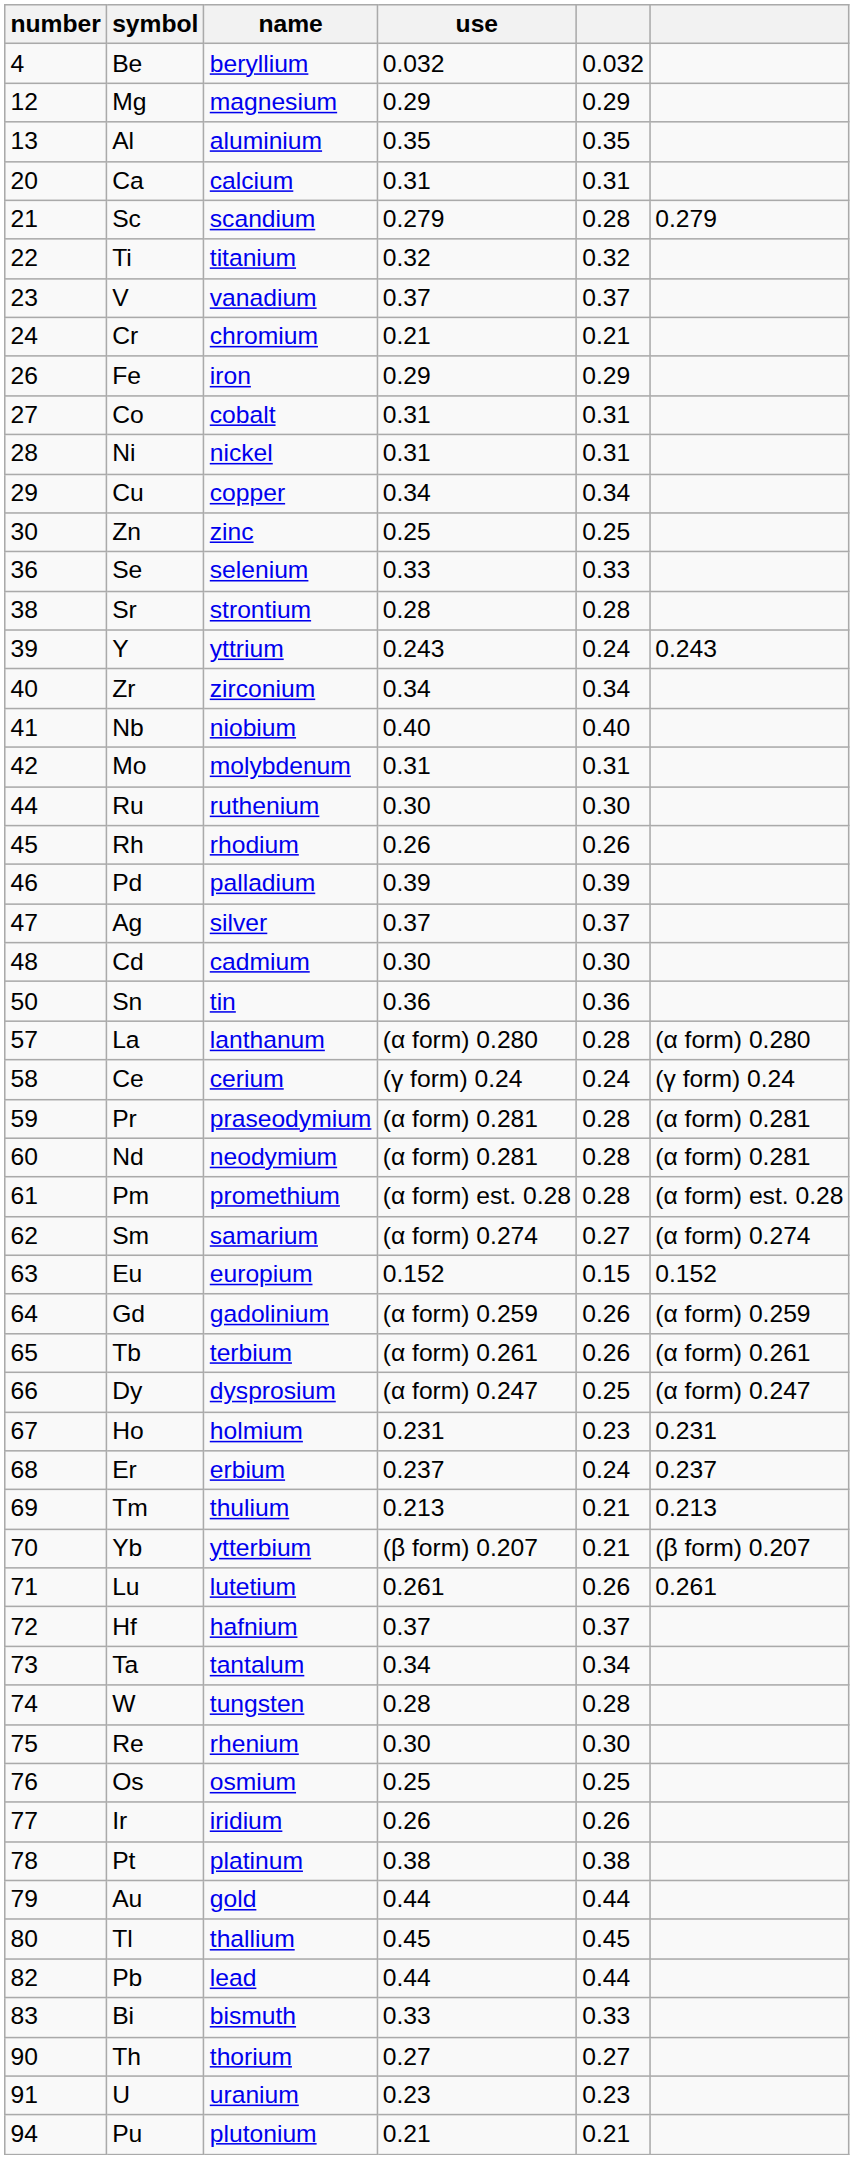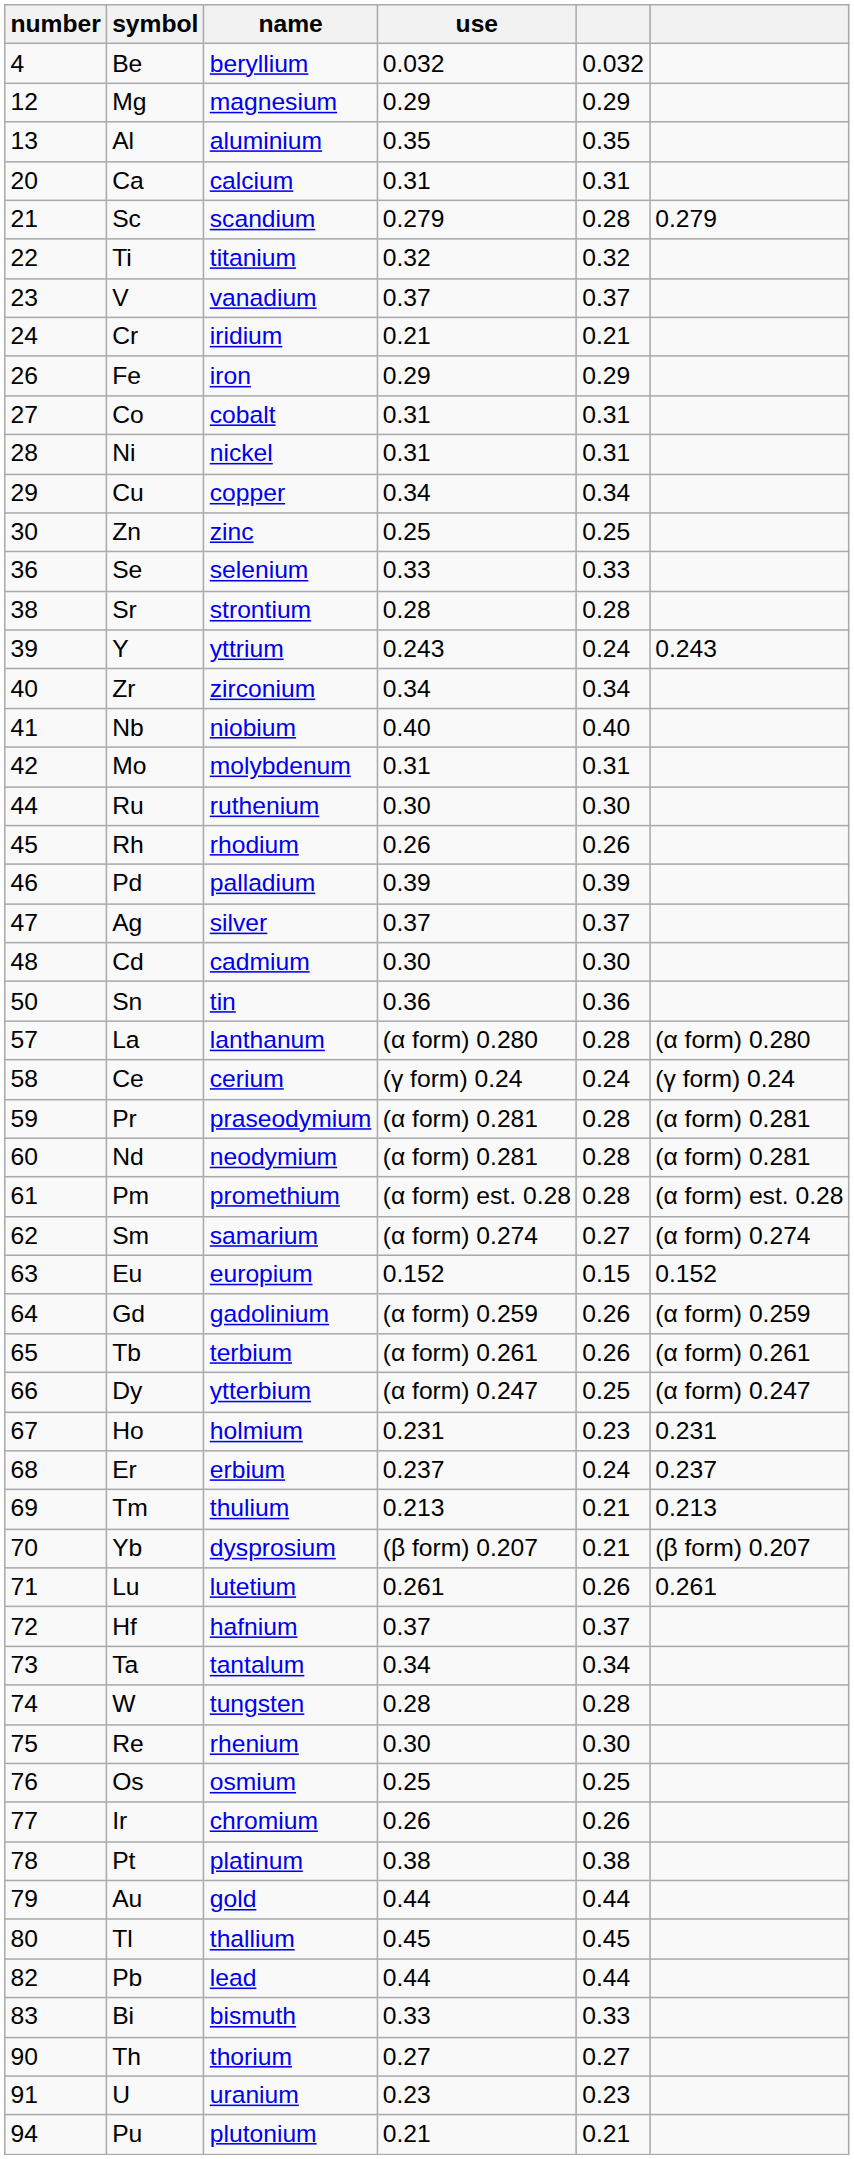Cr | name: chromium -> iridium
Dy | name: dysprosium -> ytterbium
Yb | name: ytterbium -> dysprosium
Ir | name: iridium -> chromium
